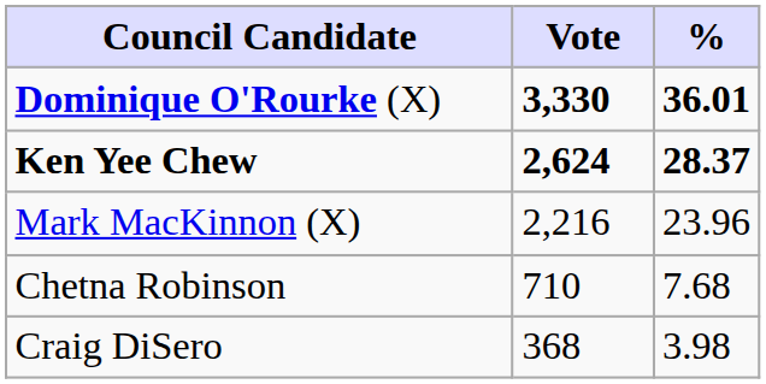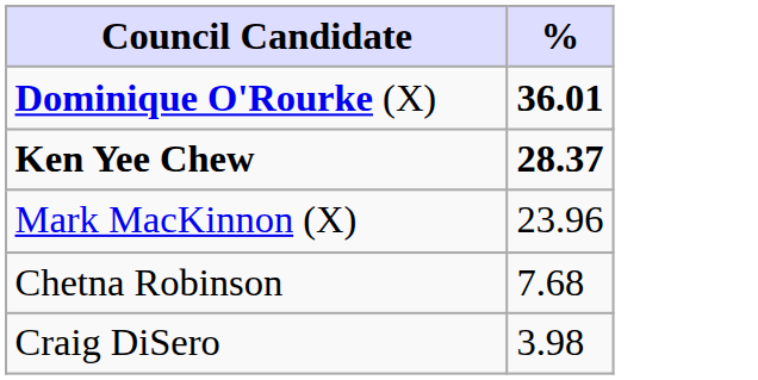- column: Vote | 3,330 | 2,624 | 2,216 | 710 | 368
